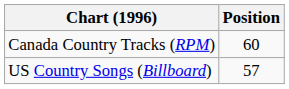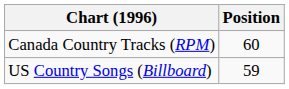US Country Songs (Billboard) | Position: 57 -> 59
